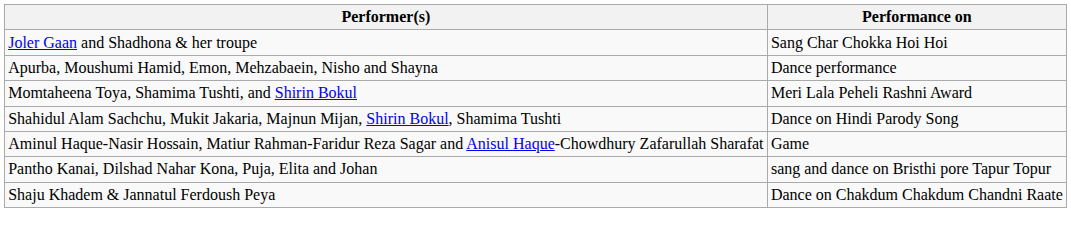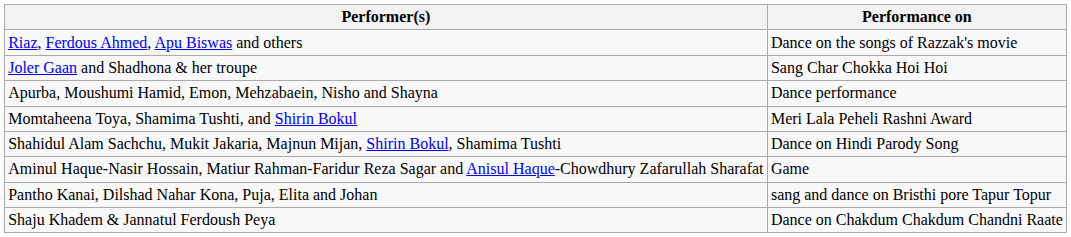+ row: Riaz, Ferdous Ahmed, Apu Biswas and others | Dance on the songs of Razzak's movie
